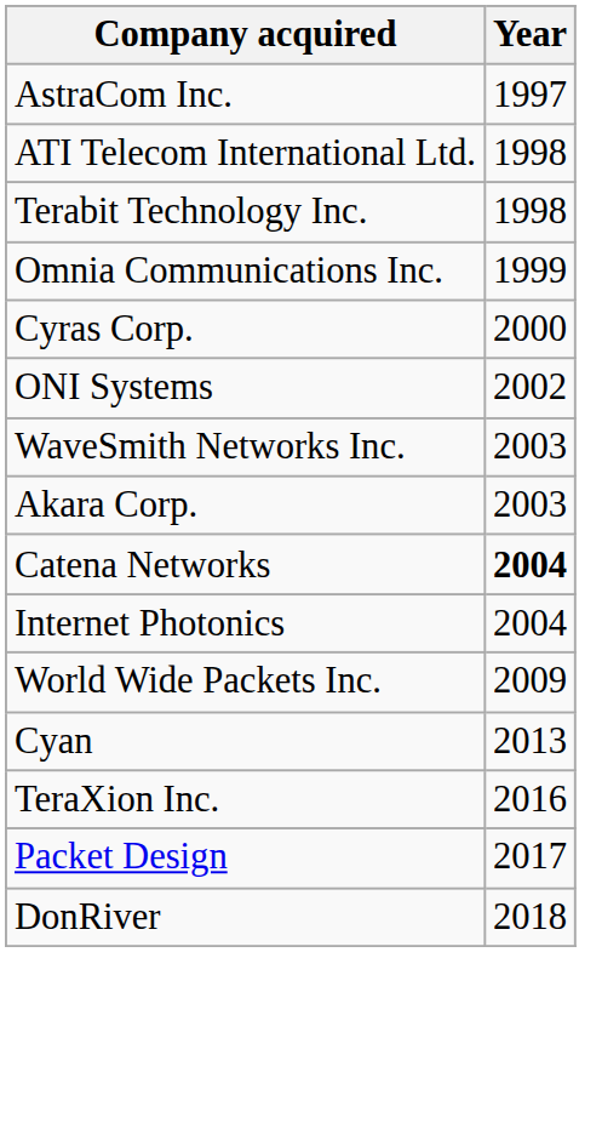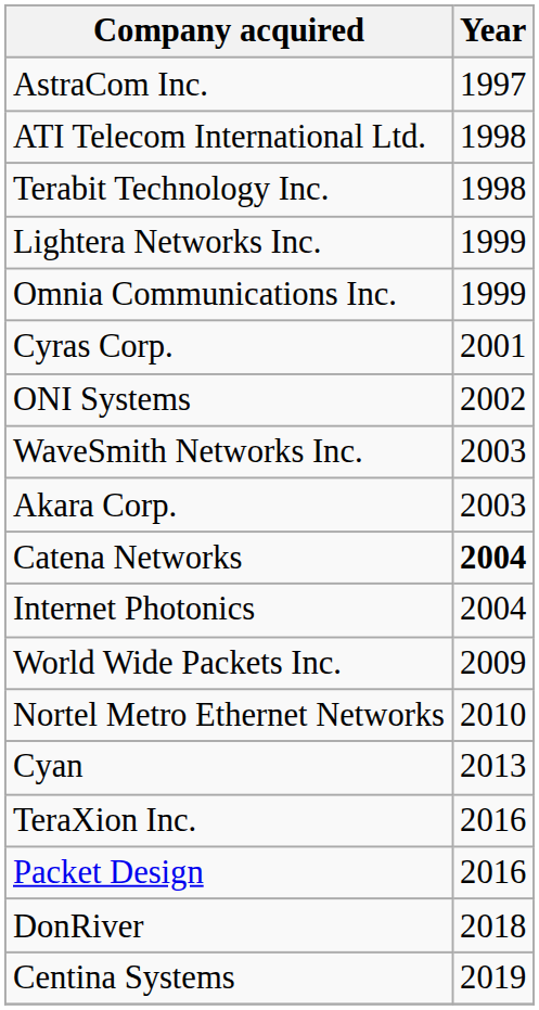+ row: Lightera Networks Inc. | 1999
Cyras Corp. | Year: 2000 -> 2001
+ row: Nortel Metro Ethernet Networks | 2010
Packet Design | Year: 2017 -> 2016
+ row: Centina Systems | 2019
